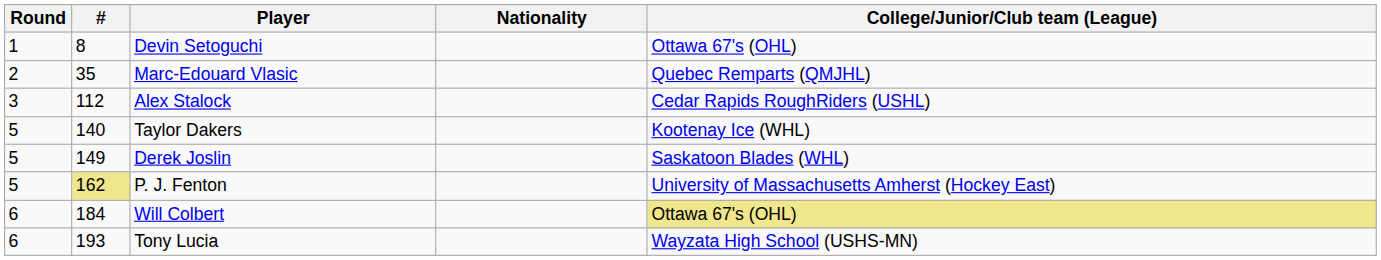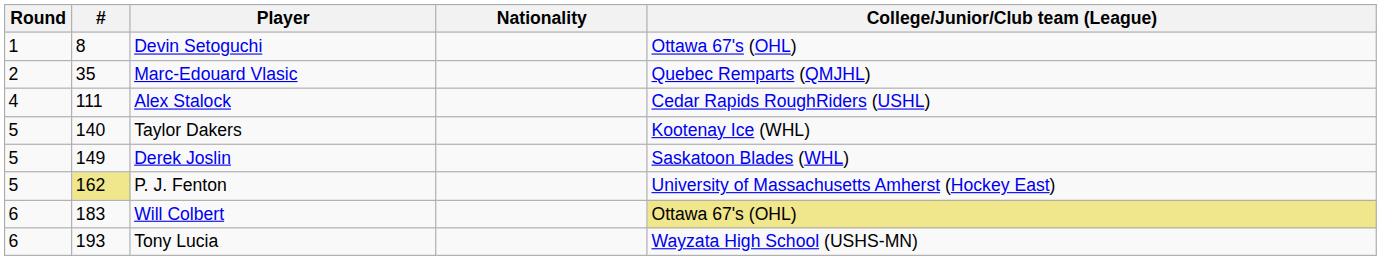Alex Stalock | Round: 3 -> 4
Alex Stalock | #: 112 -> 111
Will Colbert | #: 184 -> 183
